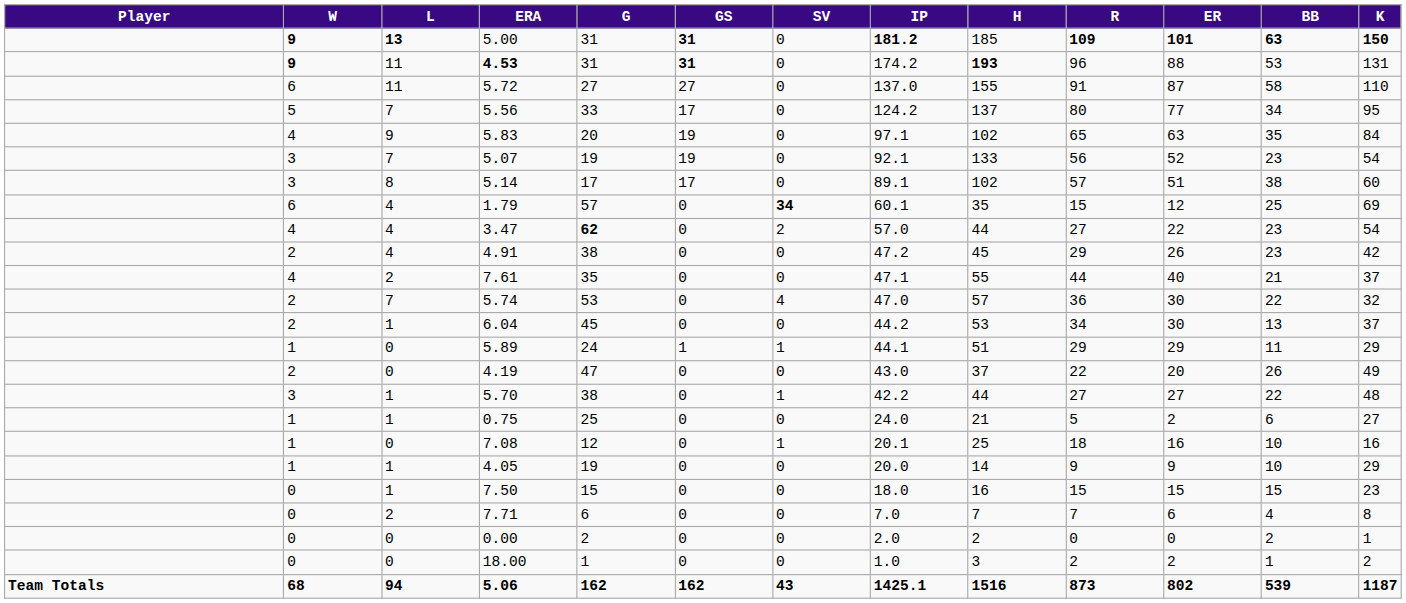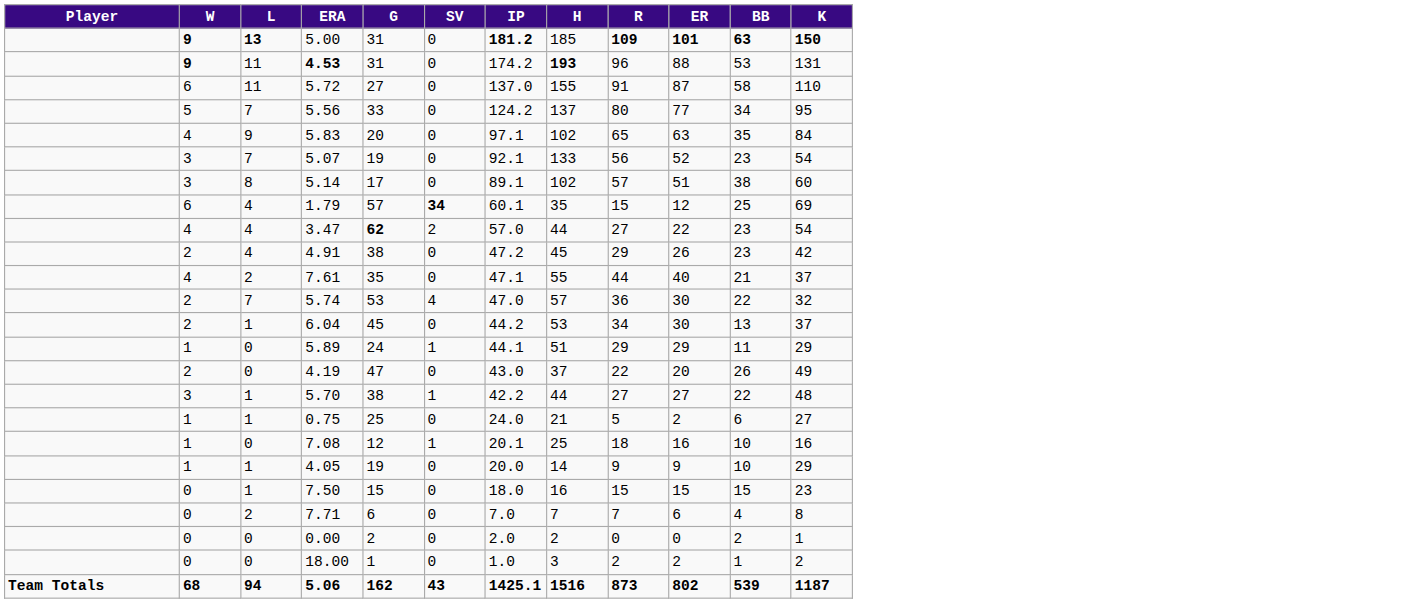- column: GS | 31 | 31 | 27 | 17 | 19 | 19 | 17 | 0 | 0 | 0 | 0 | 0 | 0 | 1 | 0 | 0 | 0 | 0 | 0 | 0 | 0 | 0 | 0 | 162
